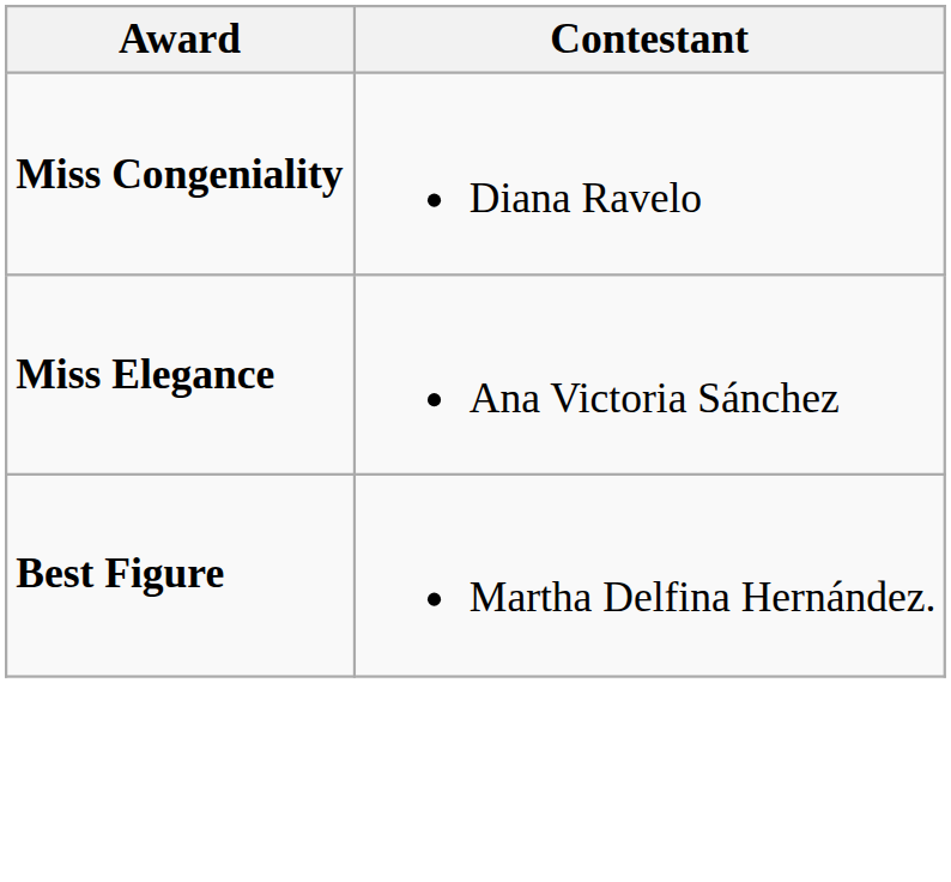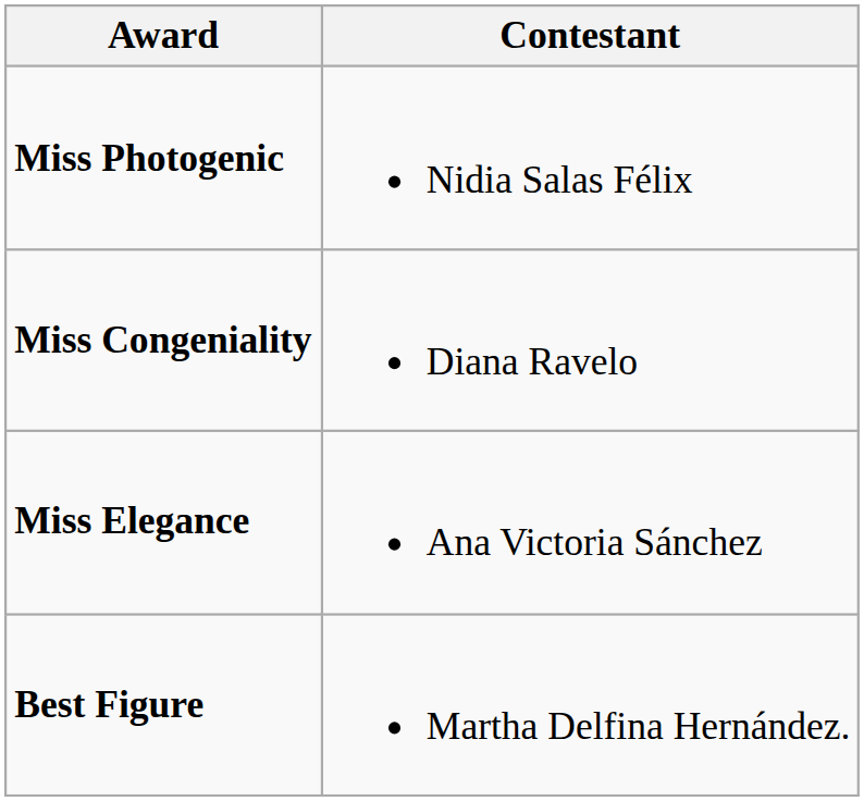+ row: Miss Photogenic | Nidia Salas Félix
